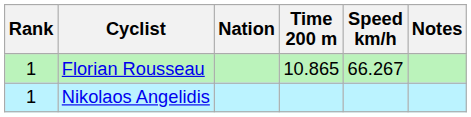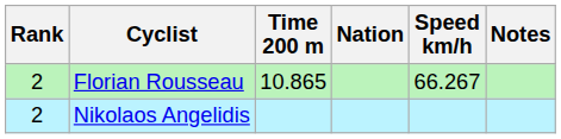columns swapped: Nation <-> Time 200 m
Florian Rousseau | Rank: 1 -> 2
Nikolaos Angelidis | Rank: 1 -> 2
